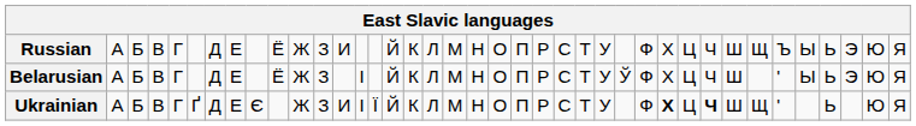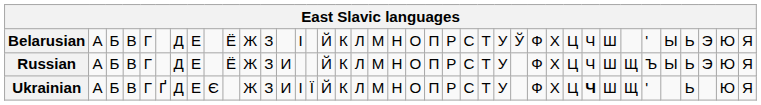rows swapped: Russian <-> Belarusian
Ukrainian | column 29: bold -> normal
